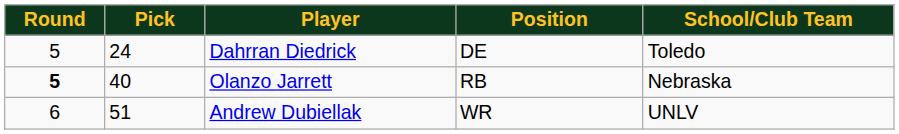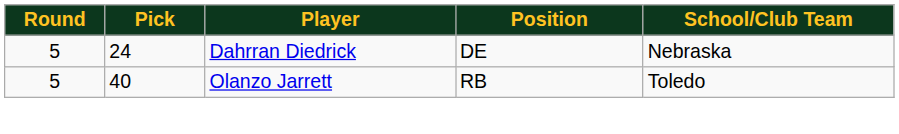Dahrran Diedrick | School/Club Team: Toledo -> Nebraska
Olanzo Jarrett | Round: bold -> normal
Olanzo Jarrett | School/Club Team: Nebraska -> Toledo
- row: 6 | 51 | Andrew Dubiellak | WR | UNLV
